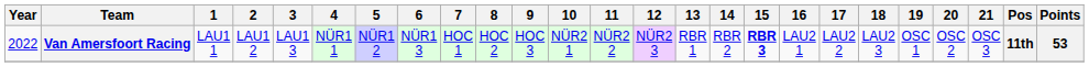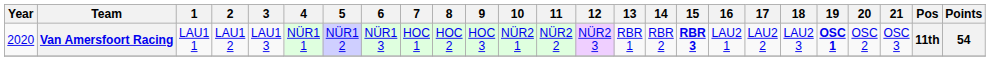Van Amersfoort Racing | Year: 2022 -> 2020
Van Amersfoort Racing | 19: normal -> bold
Van Amersfoort Racing | Points: 53 -> 54
